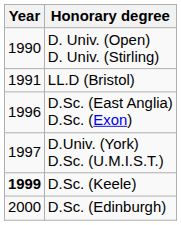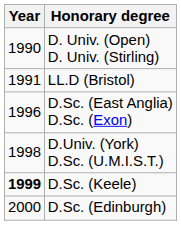D.Univ. (York) D.Sc. (U.M.I.S.T.) | Year: 1997 -> 1998
